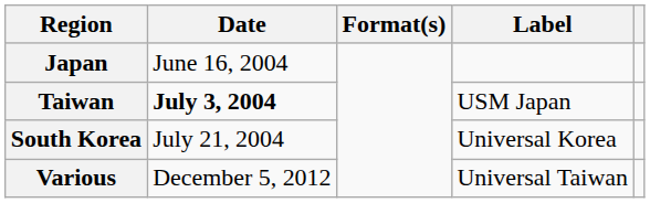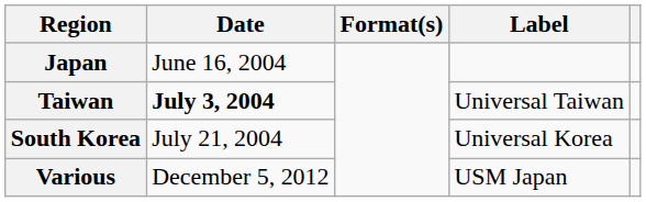Taiwan | Label: USM Japan -> Universal Taiwan
Various | Label: Universal Taiwan -> USM Japan
